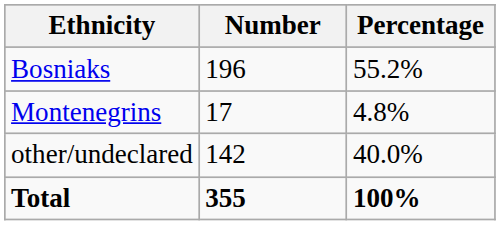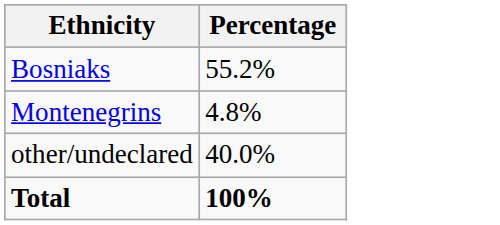- column: Number | 196 | 17 | 142 | 355
